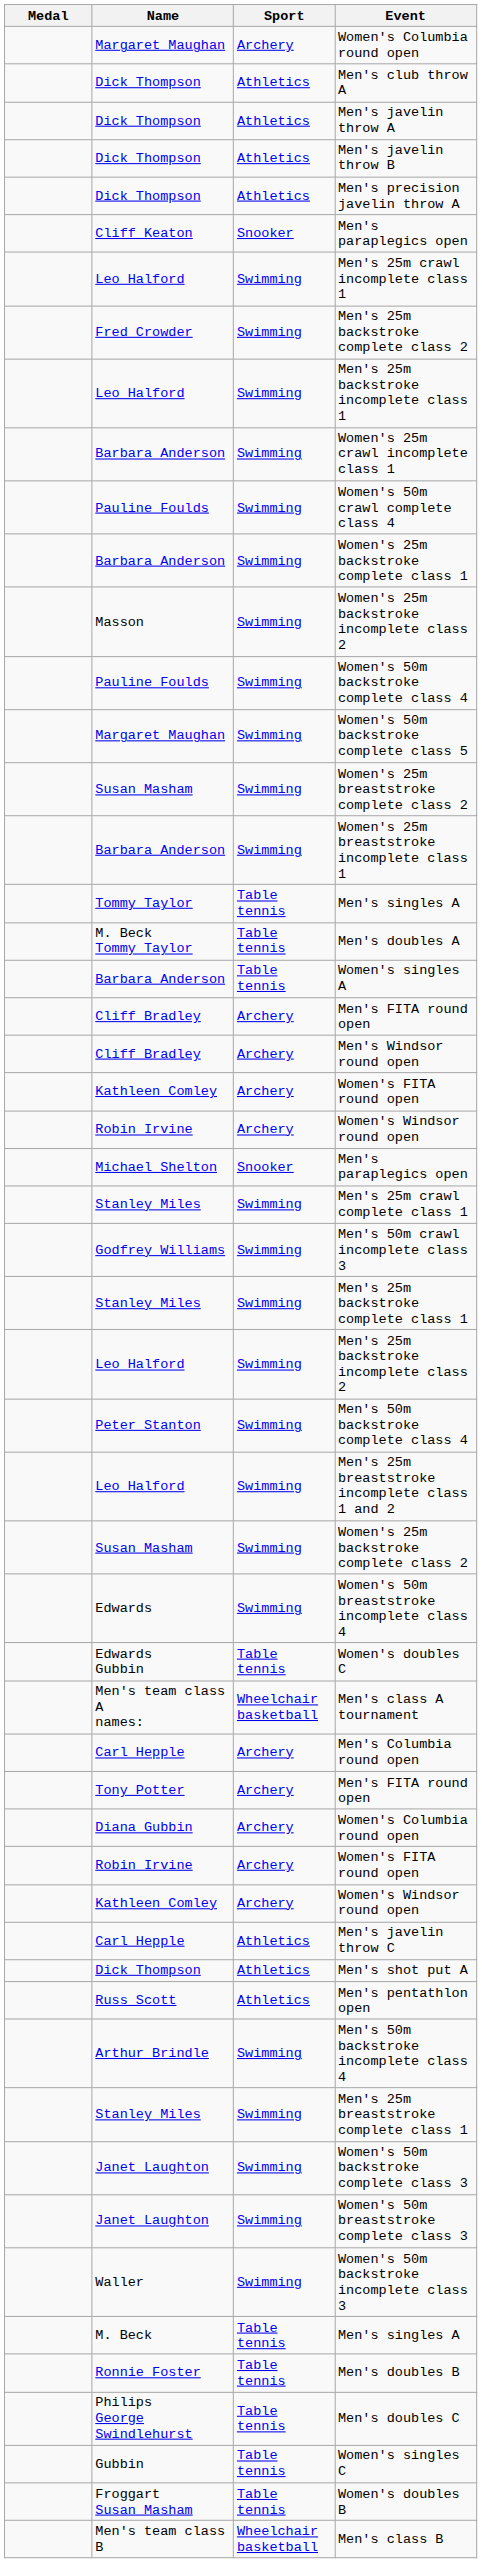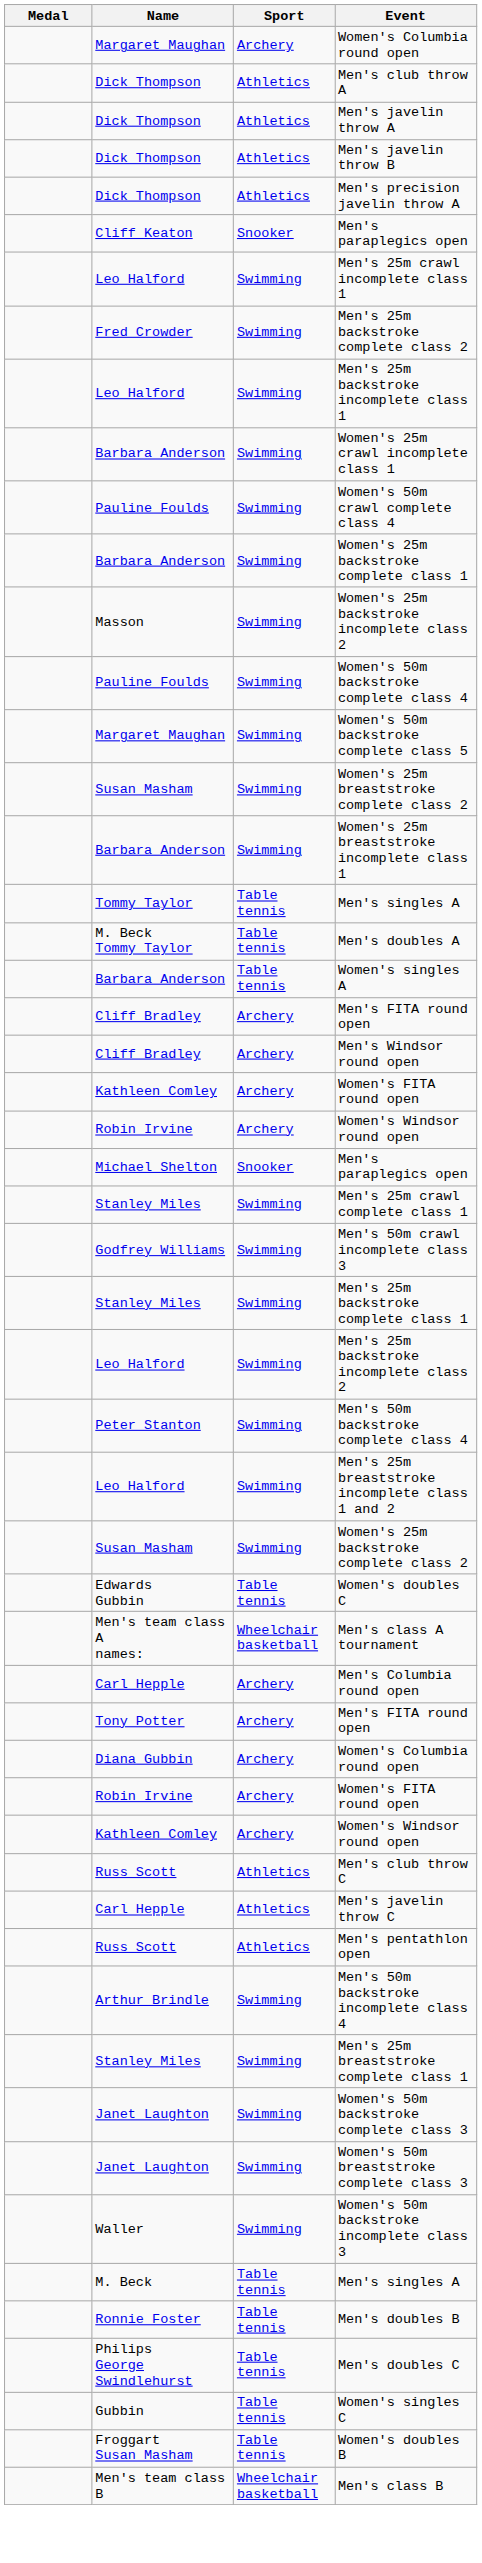- row: Edwards | Swimming | Women's 50m breaststroke incomplete class 4
+ row: Russ Scott | Athletics | Men's club throw C
- row: Dick Thompson | Athletics | Men's shot put A
